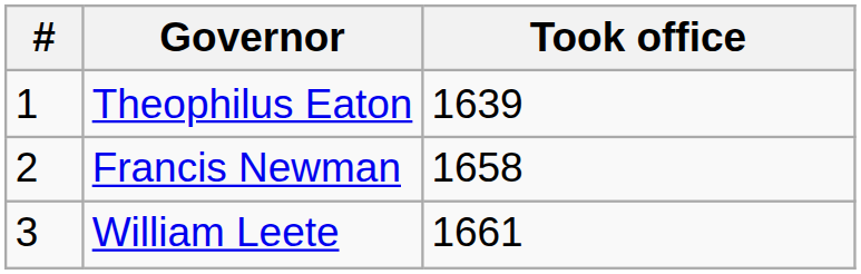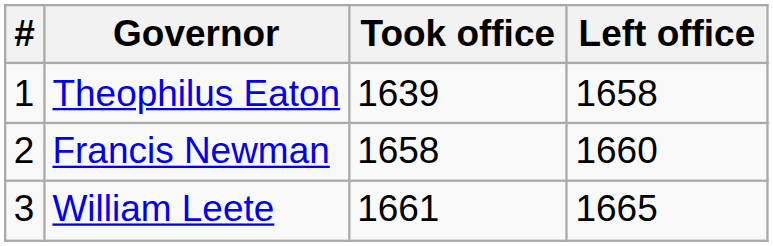+ column: Left office | 1658 | 1660 | 1665
